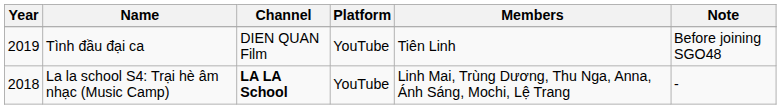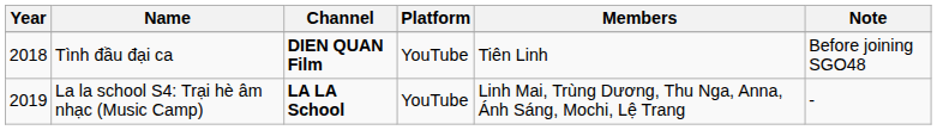Tình đầu đại ca | Year: 2019 -> 2018
Tình đầu đại ca | Channel: normal -> bold
La la school S4: Trại hè âm nhạc (Music Camp) | Year: 2018 -> 2019
